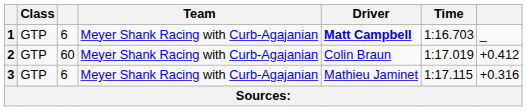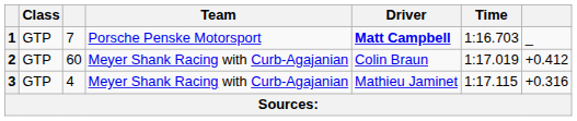1 | column 3: 6 -> 7
1 | Team: Meyer Shank Racing with Curb-Agajanian -> Porsche Penske Motorsport
3 | column 3: 6 -> 4
